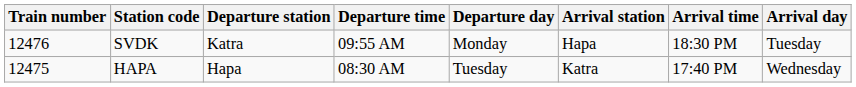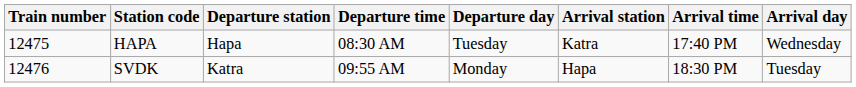rows swapped: HAPA <-> SVDK
